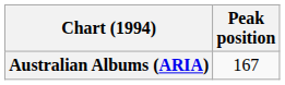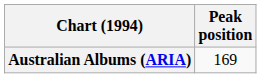Australian Albums (ARIA) | Peak position: 167 -> 169
